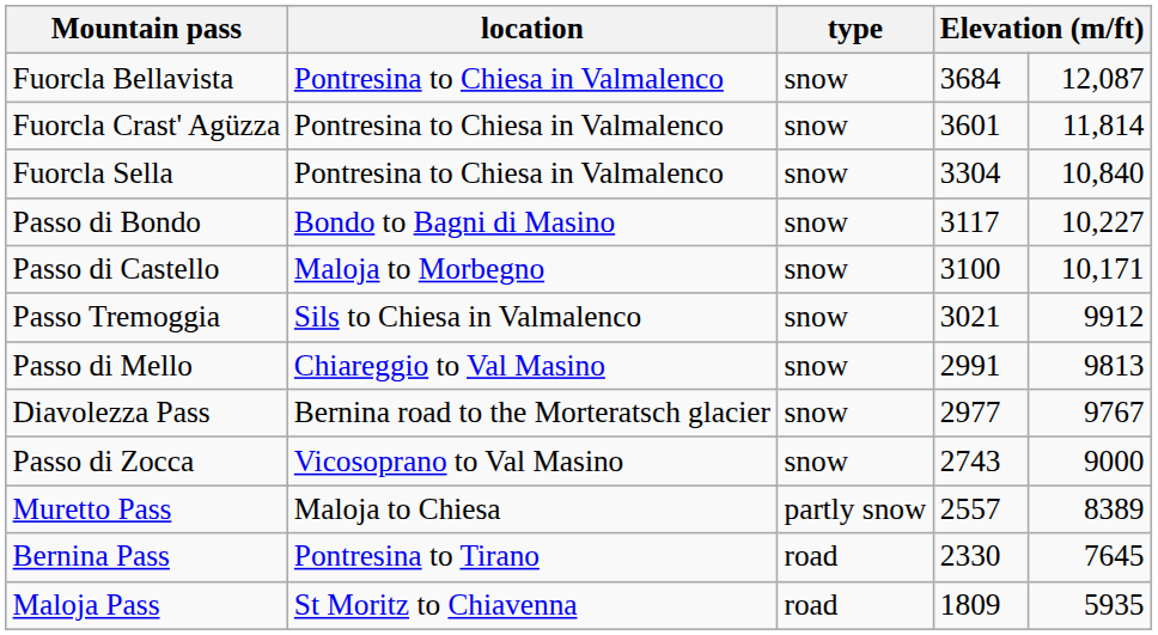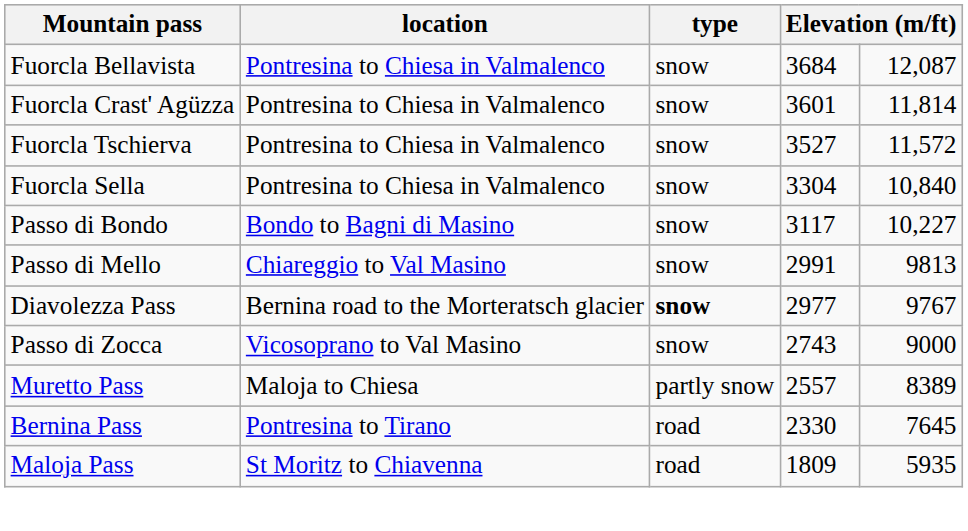+ row: Fuorcla Tschierva | Pontresina to Chiesa in Valmalenco | snow | 3527 | 11,572
- row: Passo di Castello | Maloja to Morbegno | snow | 3100 | 10,171
- row: Passo Tremoggia | Sils to Chiesa in Valmalenco | snow | 3021 | 9912
Diavolezza Pass | type: normal -> bold
